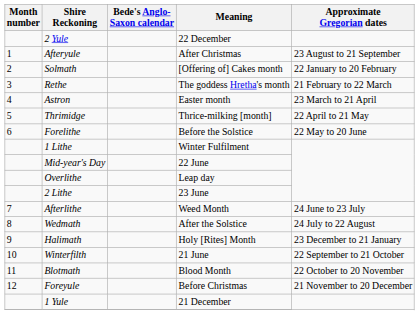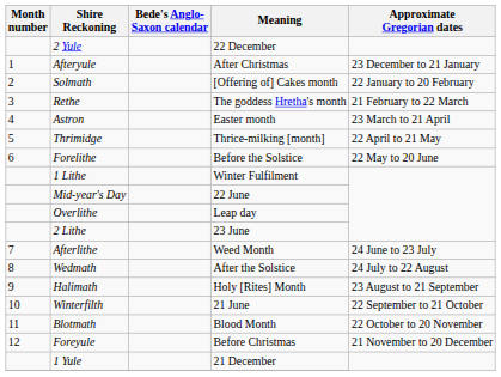Afteryule | Approximate Gregorian dates: 23 August to 21 September -> 23 December to 21 January
Halimath | Approximate Gregorian dates: 23 December to 21 January -> 23 August to 21 September
